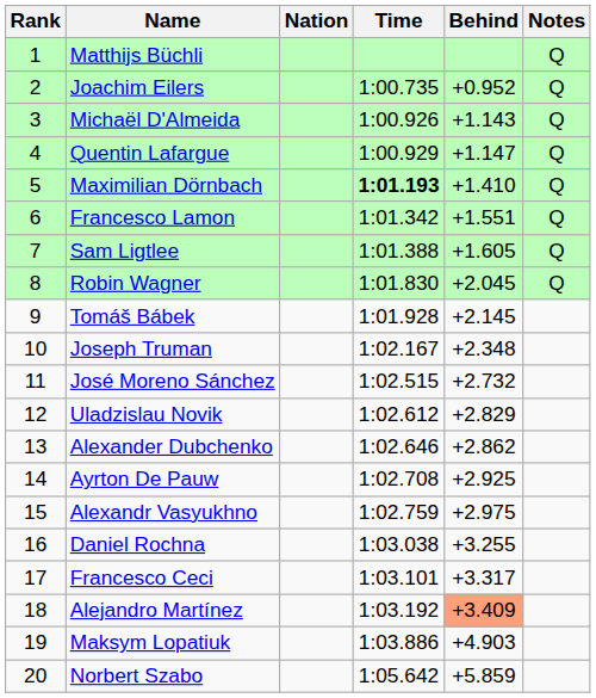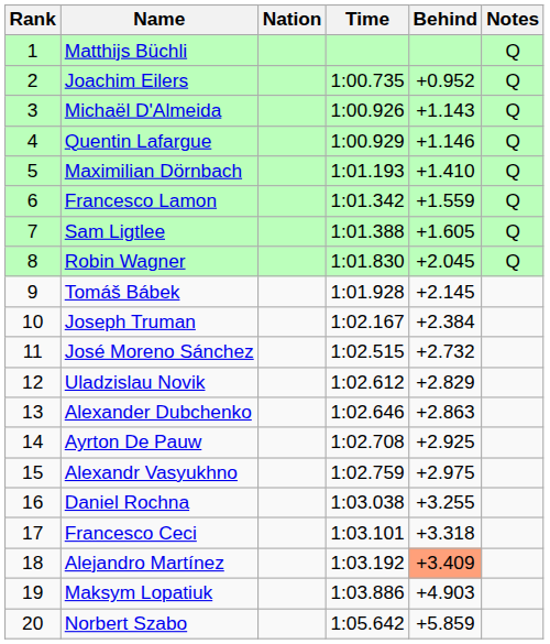Quentin Lafargue | Behind: +1.147 -> +1.146
Maximilian Dörnbach | Time: bold -> normal
Francesco Lamon | Behind: +1.551 -> +1.559
Joseph Truman | Behind: +2.348 -> +2.384
Alexander Dubchenko | Behind: +2.862 -> +2.863
Francesco Ceci | Behind: +3.317 -> +3.318
